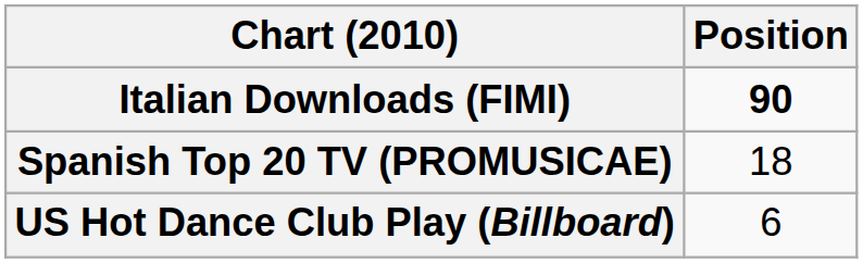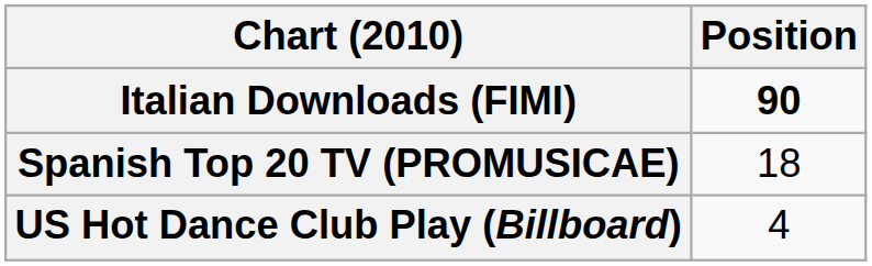US Hot Dance Club Play (Billboard) | Position: 6 -> 4
